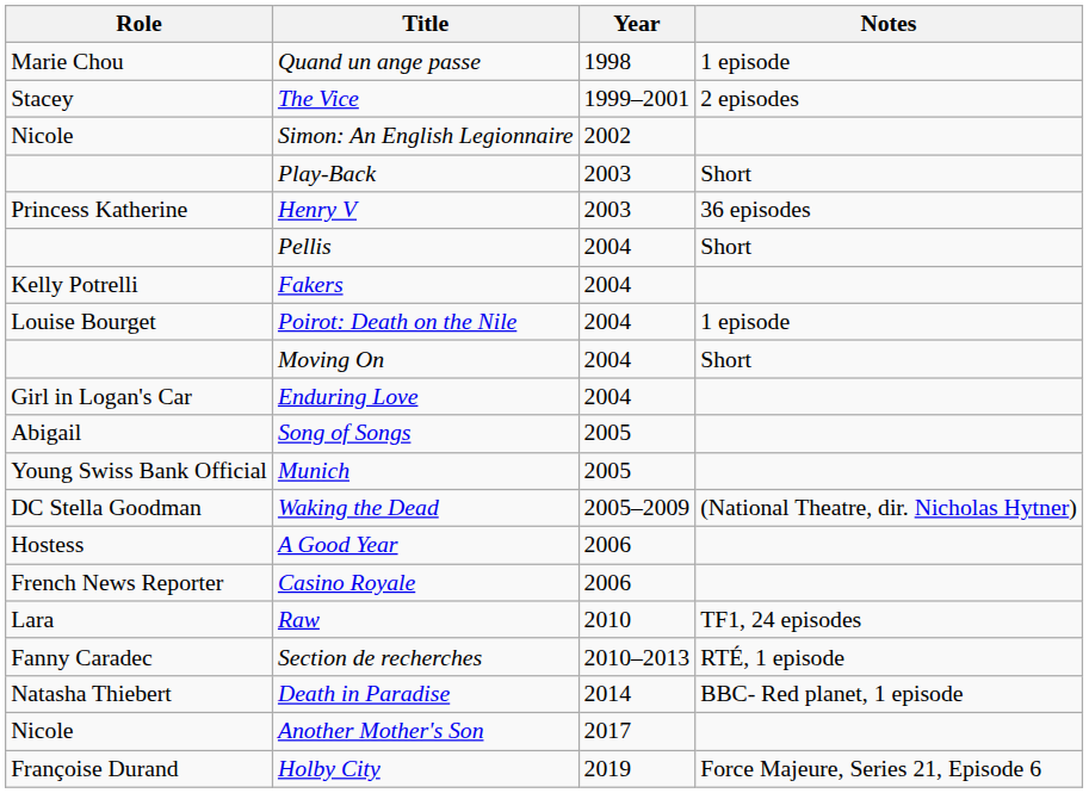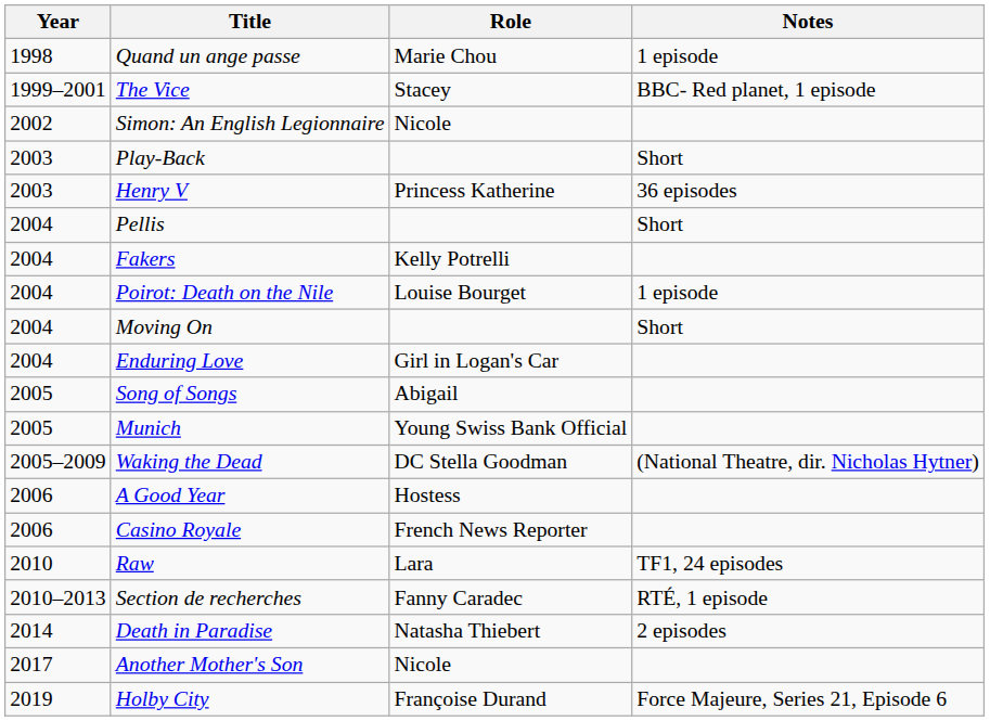columns swapped: Year <-> Role
The Vice | Notes: 2 episodes -> BBC- Red planet, 1 episode
Death in Paradise | Notes: BBC- Red planet, 1 episode -> 2 episodes
